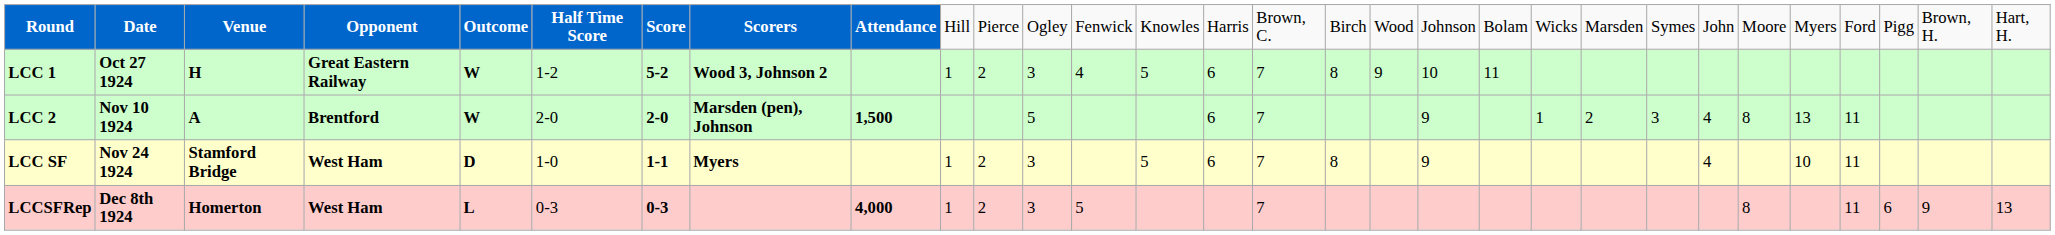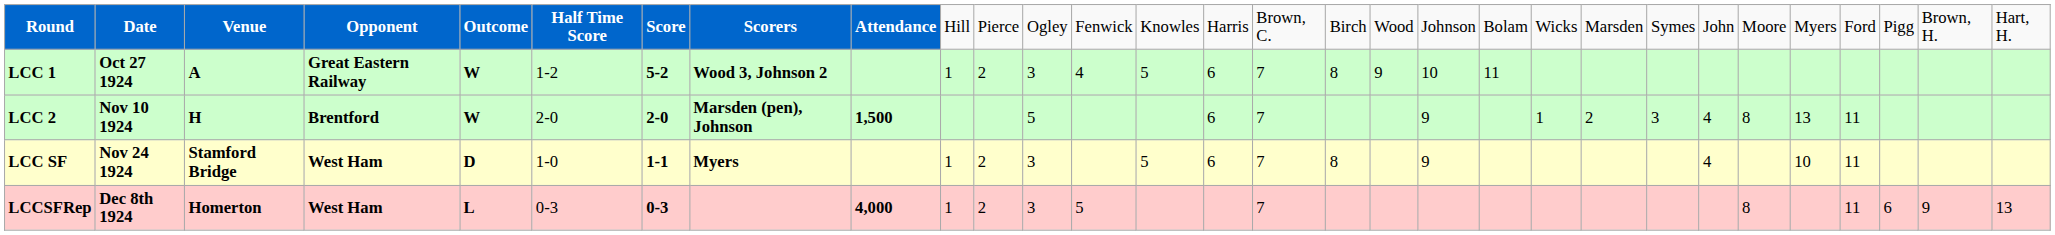LCC 1 | column 3: H -> A
LCC 2 | column 3: A -> H
